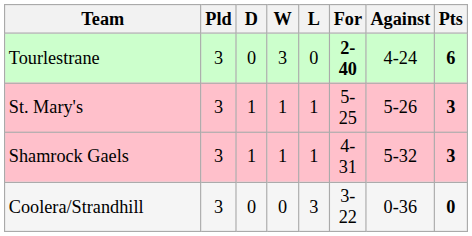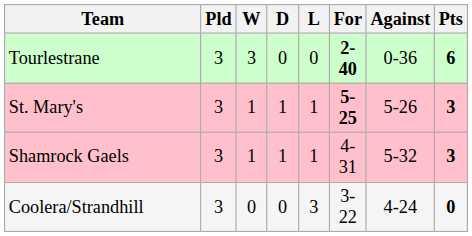columns swapped: W <-> D
Tourlestrane | Against: 4-24 -> 0-36
St. Mary's | For: normal -> bold
Coolera/Strandhill | Against: 0-36 -> 4-24
